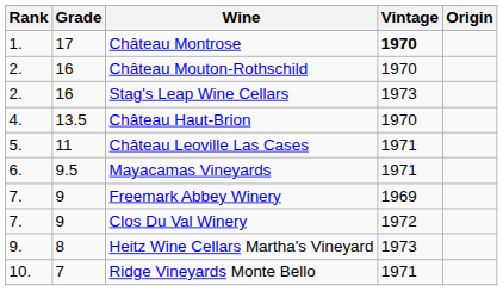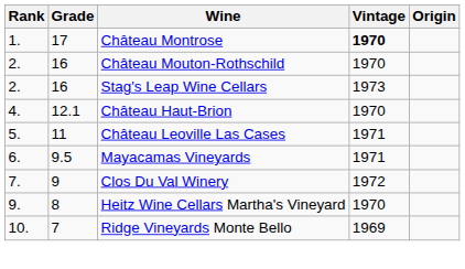Château Haut-Brion | Grade: 13.5 -> 12.1
- row: 7. | 9 | Freemark Abbey Winery | 1969
Heitz Wine Cellars Martha's Vineyard | Vintage: 1973 -> 1970
Ridge Vineyards Monte Bello | Vintage: 1971 -> 1969
